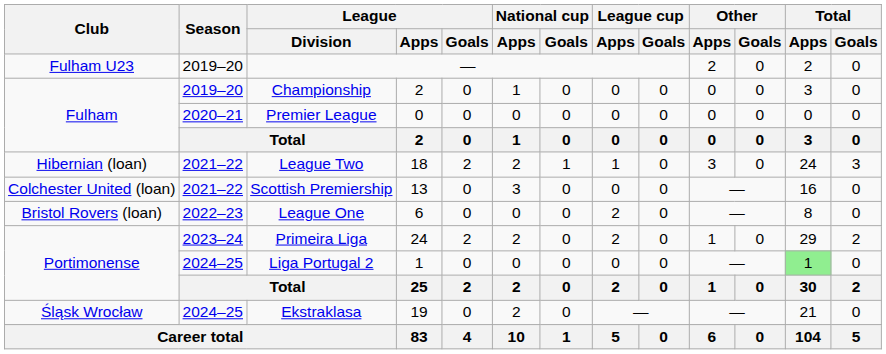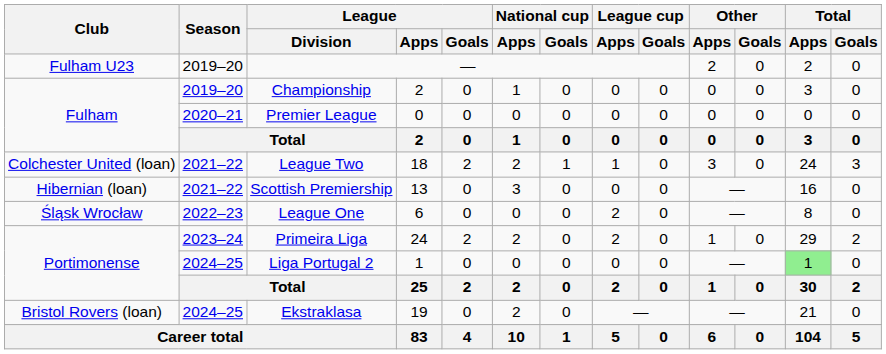League Two | Club: Hibernian (loan) -> Colchester United (loan)
Scottish Premiership | Club: Colchester United (loan) -> Hibernian (loan)
League One | Club: Bristol Rovers (loan) -> Śląsk Wrocław
Ekstraklasa | Club: Śląsk Wrocław -> Bristol Rovers (loan)
